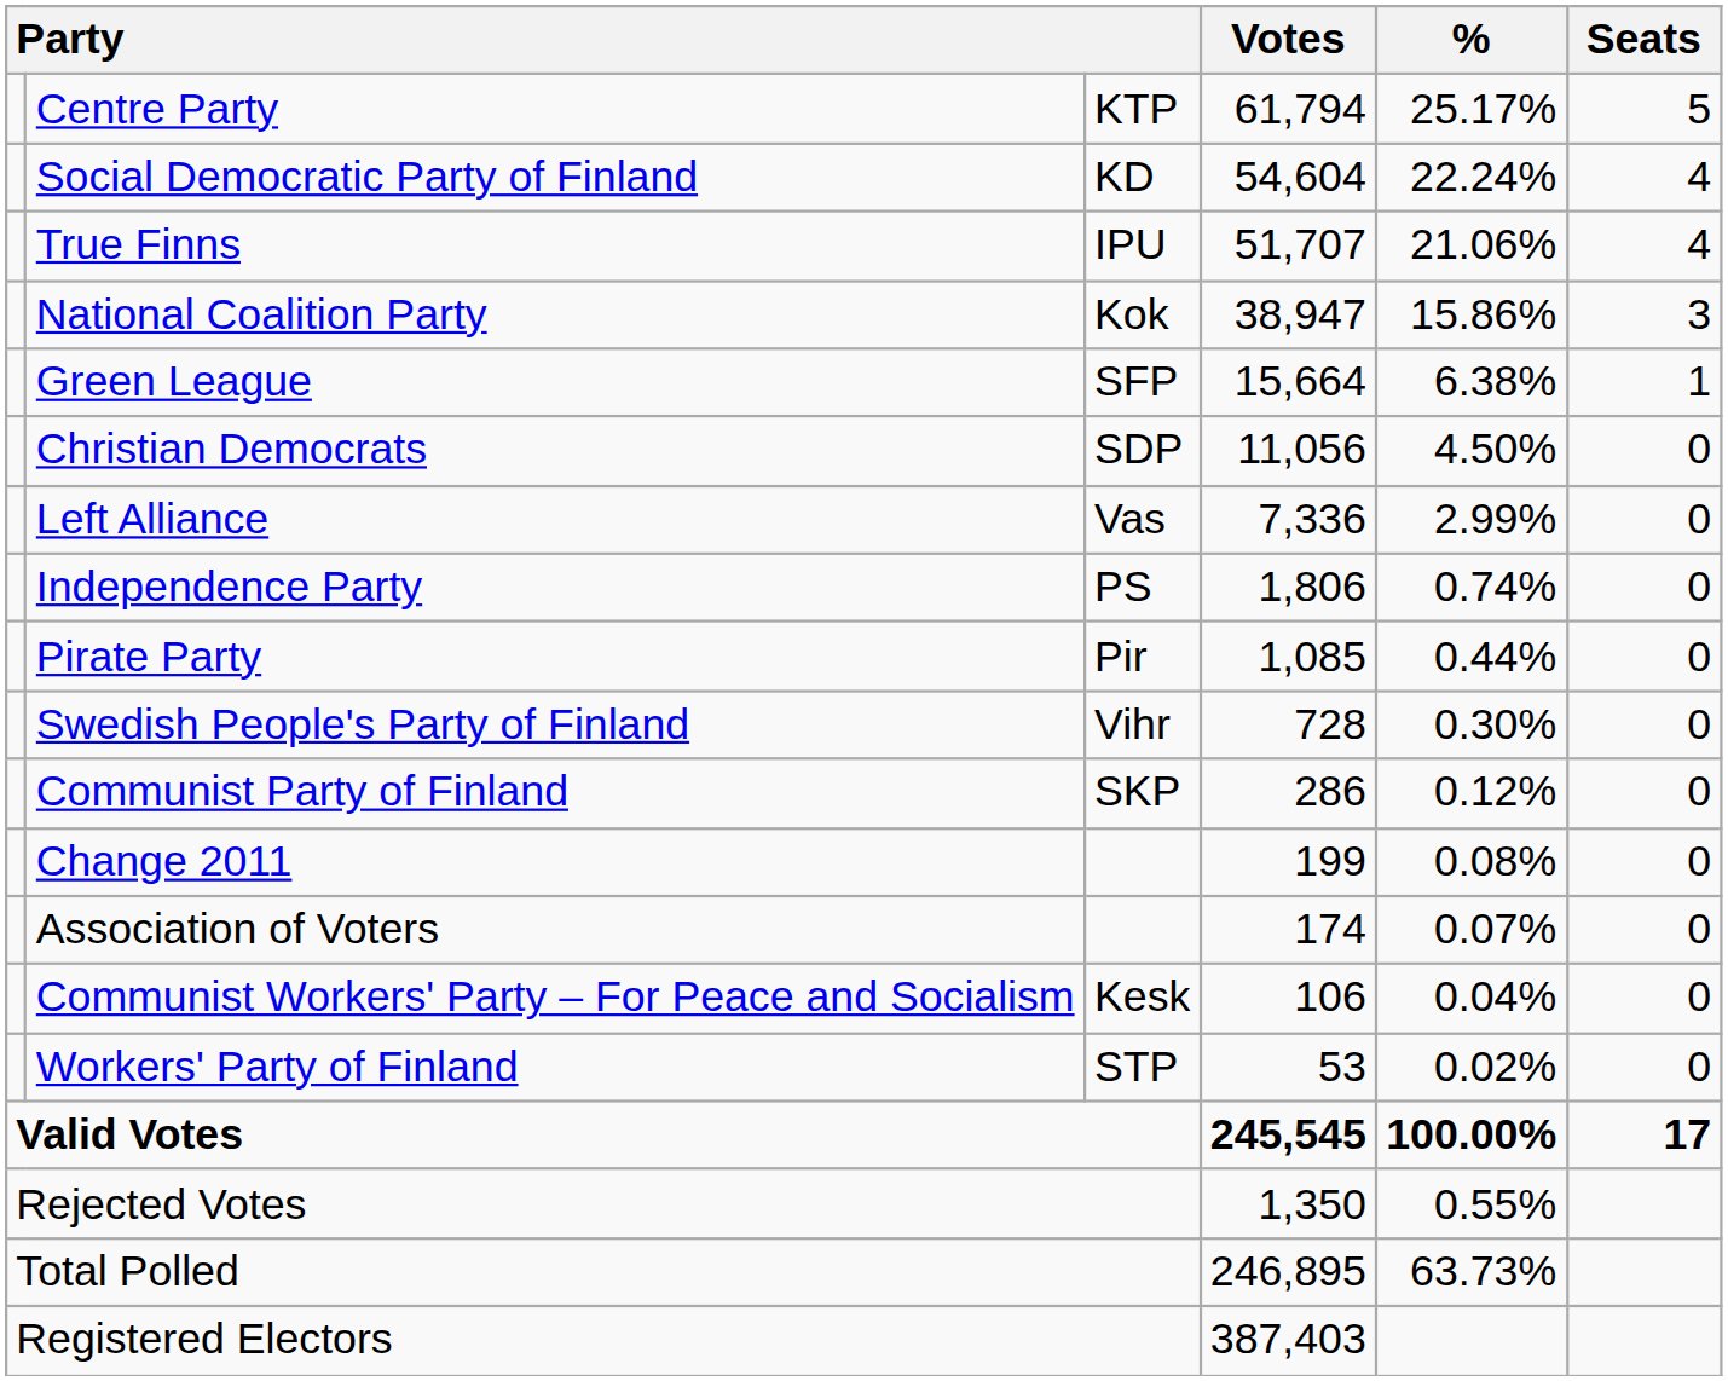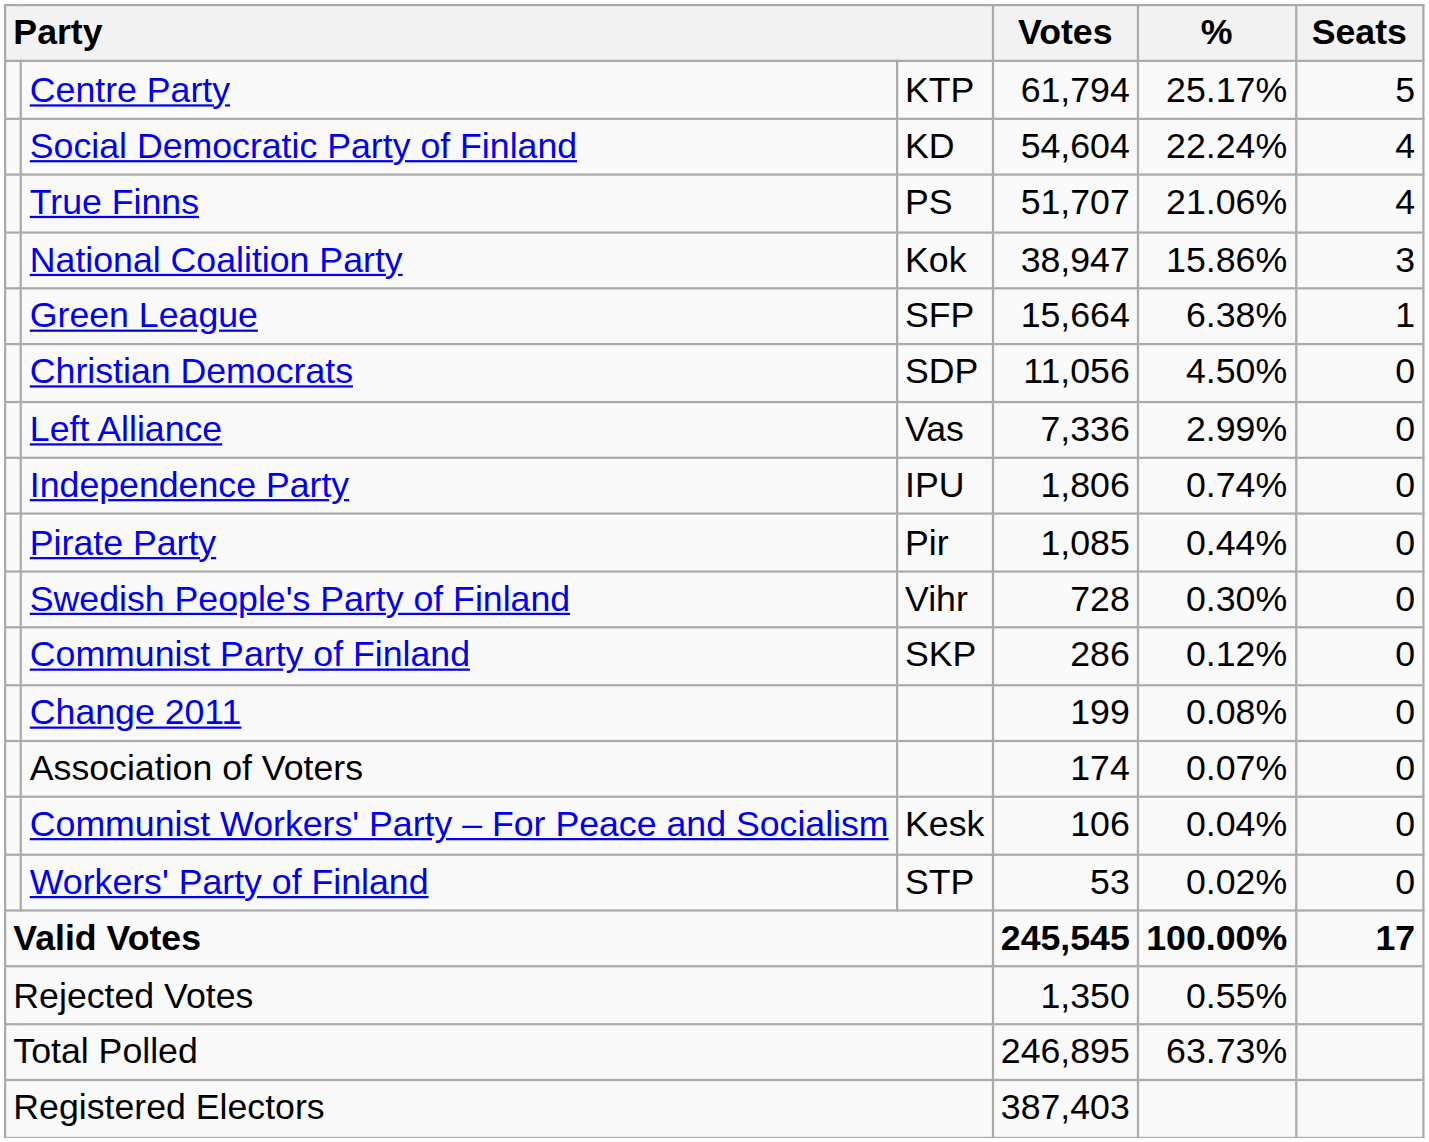True Finns | column 3: IPU -> PS
Independence Party | column 3: PS -> IPU
